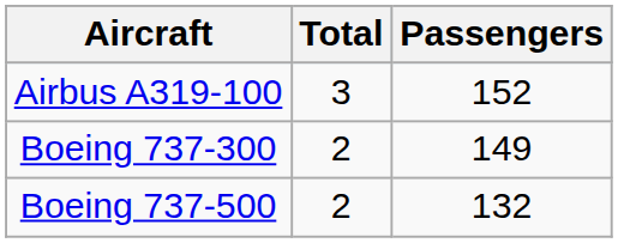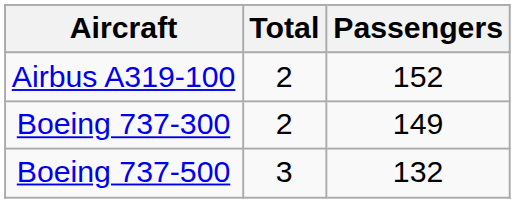Airbus A319-100 | Total: 3 -> 2
Boeing 737-500 | Total: 2 -> 3
